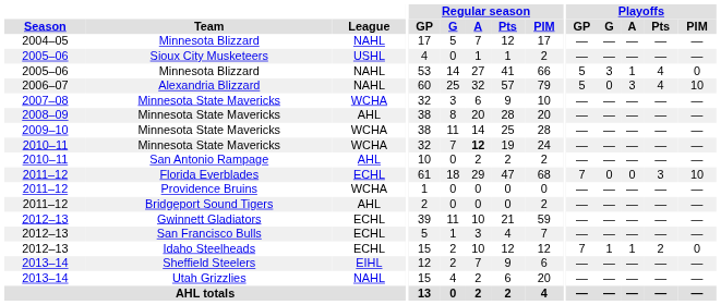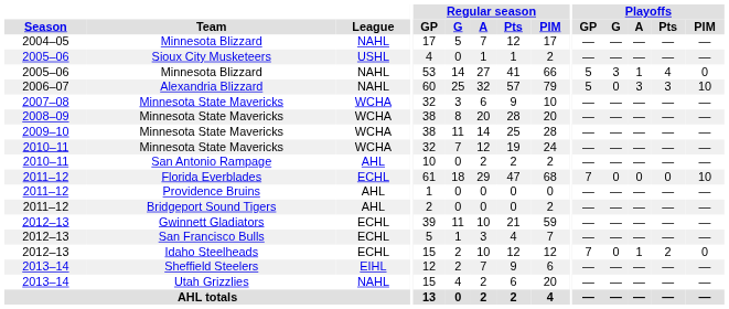Alexandria Blizzard | Playoffs / Pts: 4 -> 3
2008–09 / Minnesota State Mavericks | League: AHL -> WCHA
2010–11 / Minnesota State Mavericks | Regular season / A: bold -> normal
Florida Everblades | Playoffs / Pts: 3 -> 0
Providence Bruins | League: WCHA -> AHL
Idaho Steelheads | Playoffs / G: 1 -> 0
